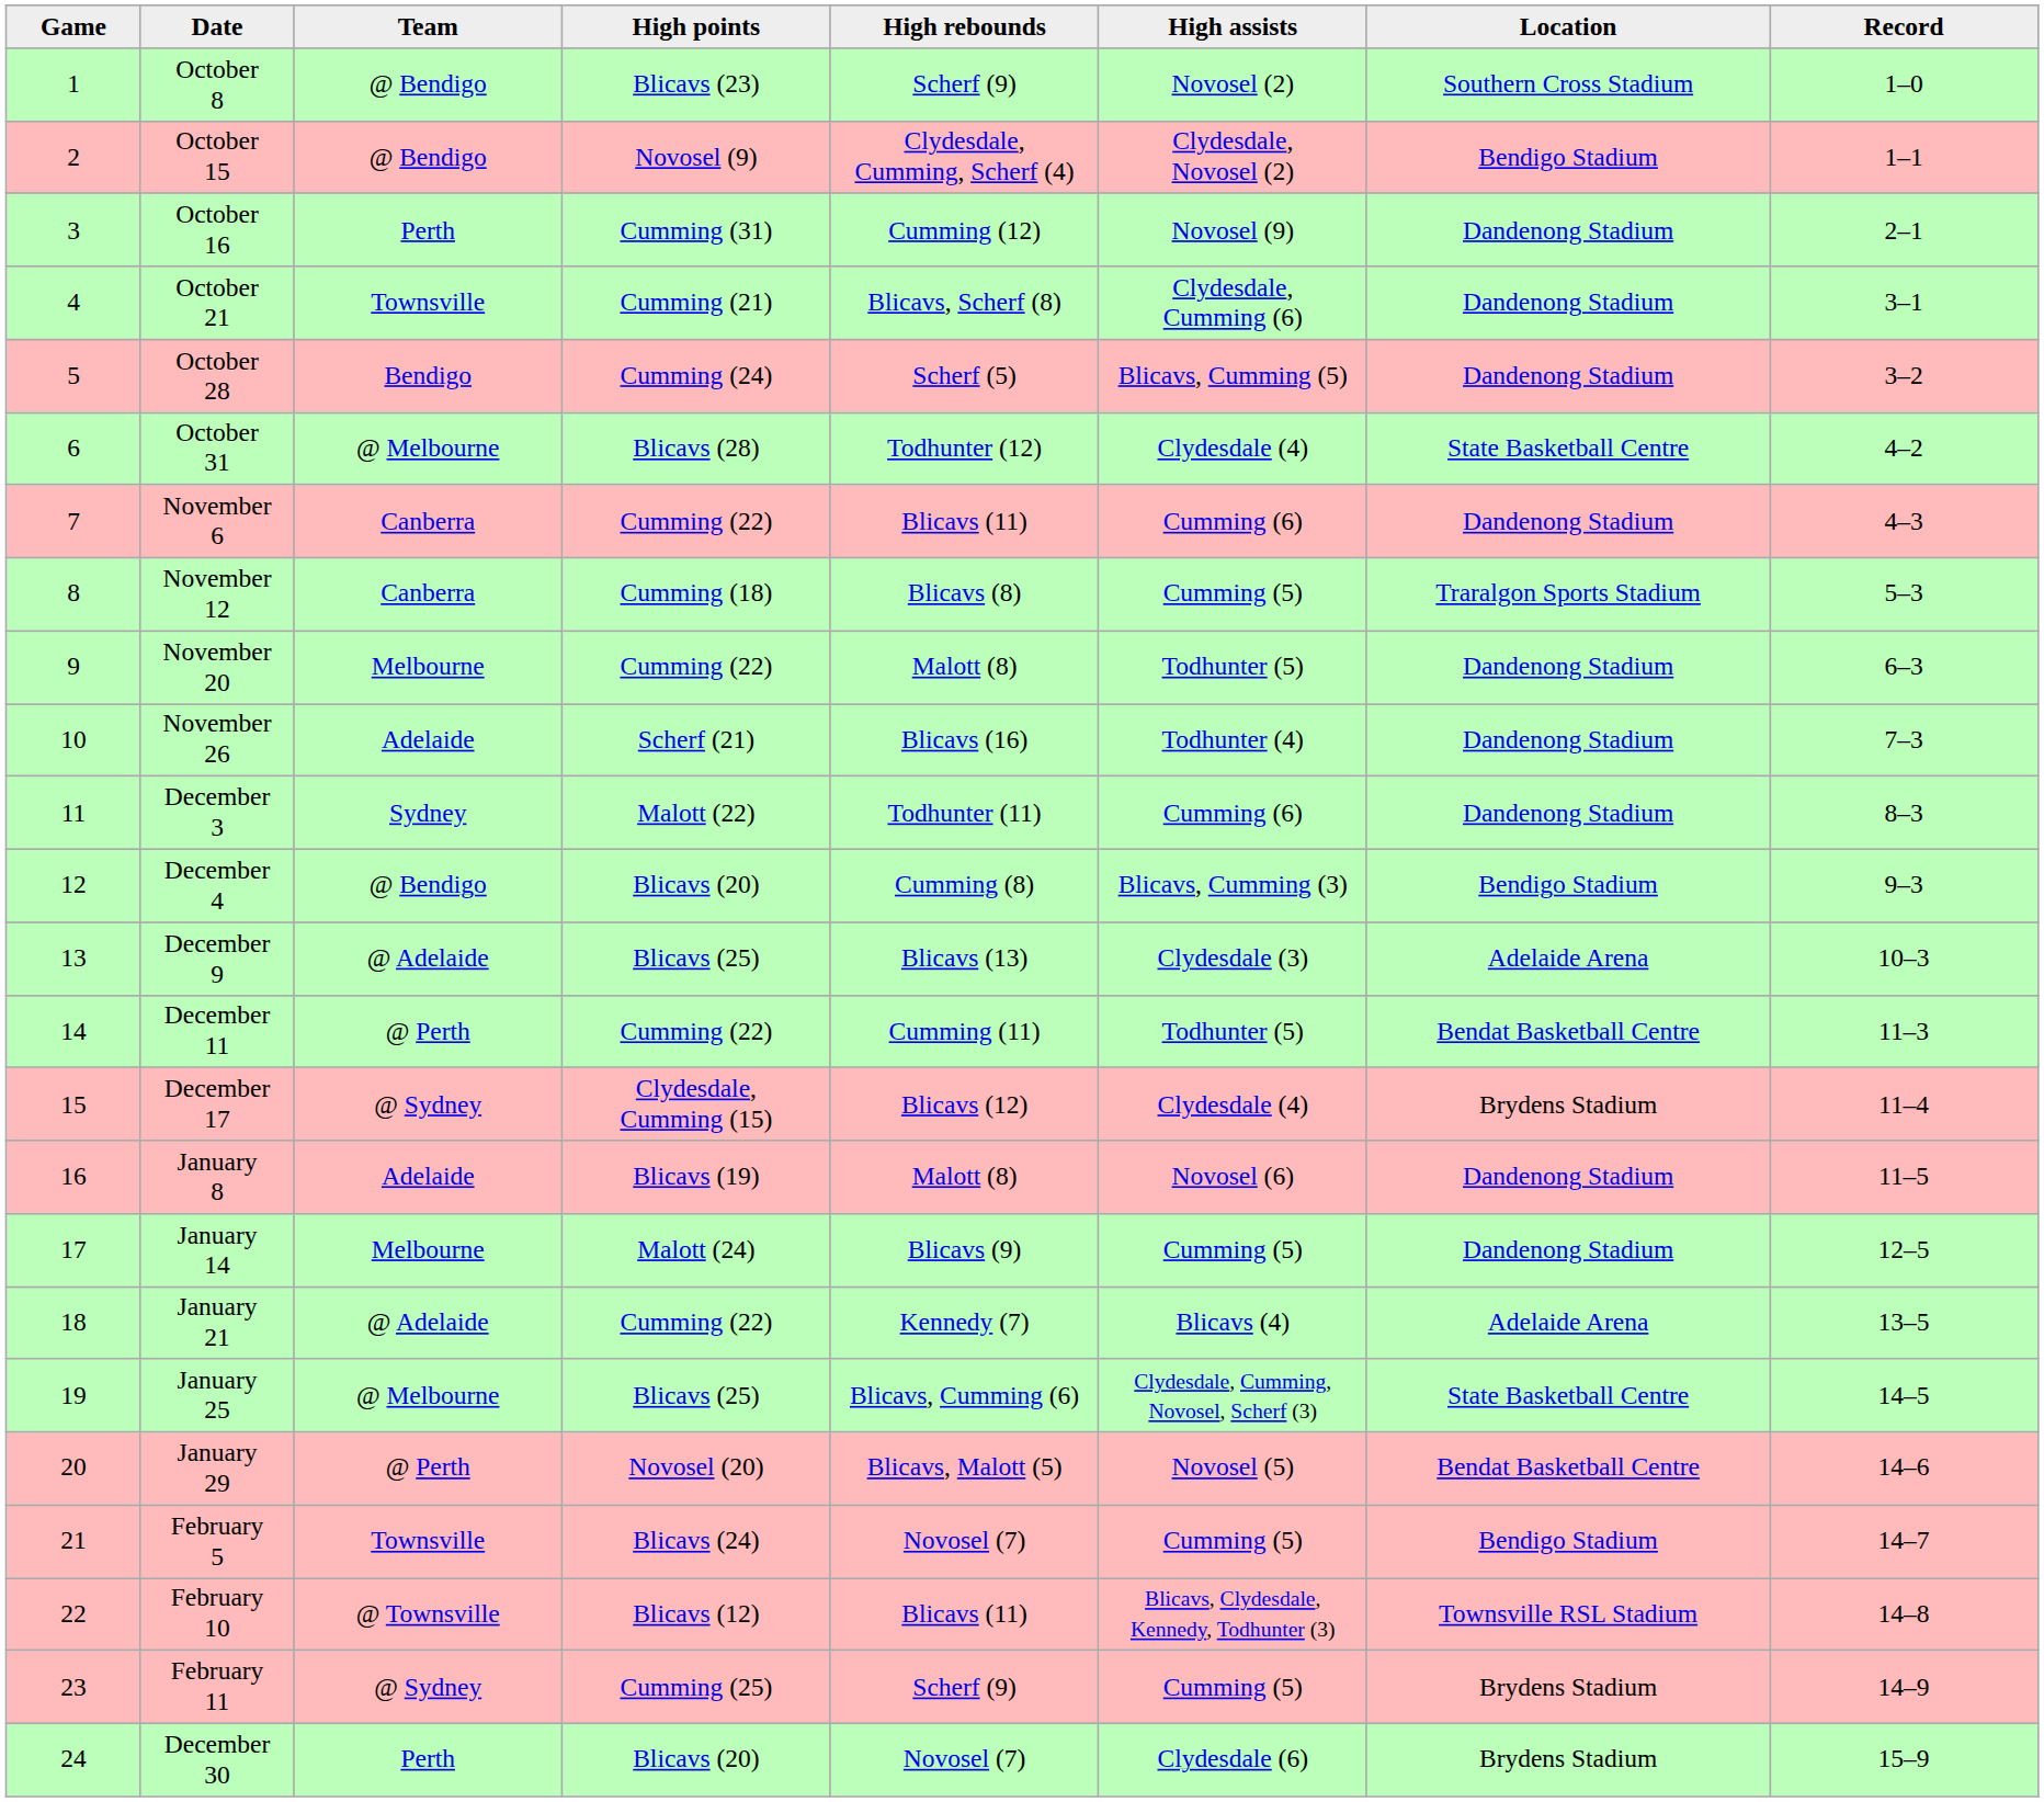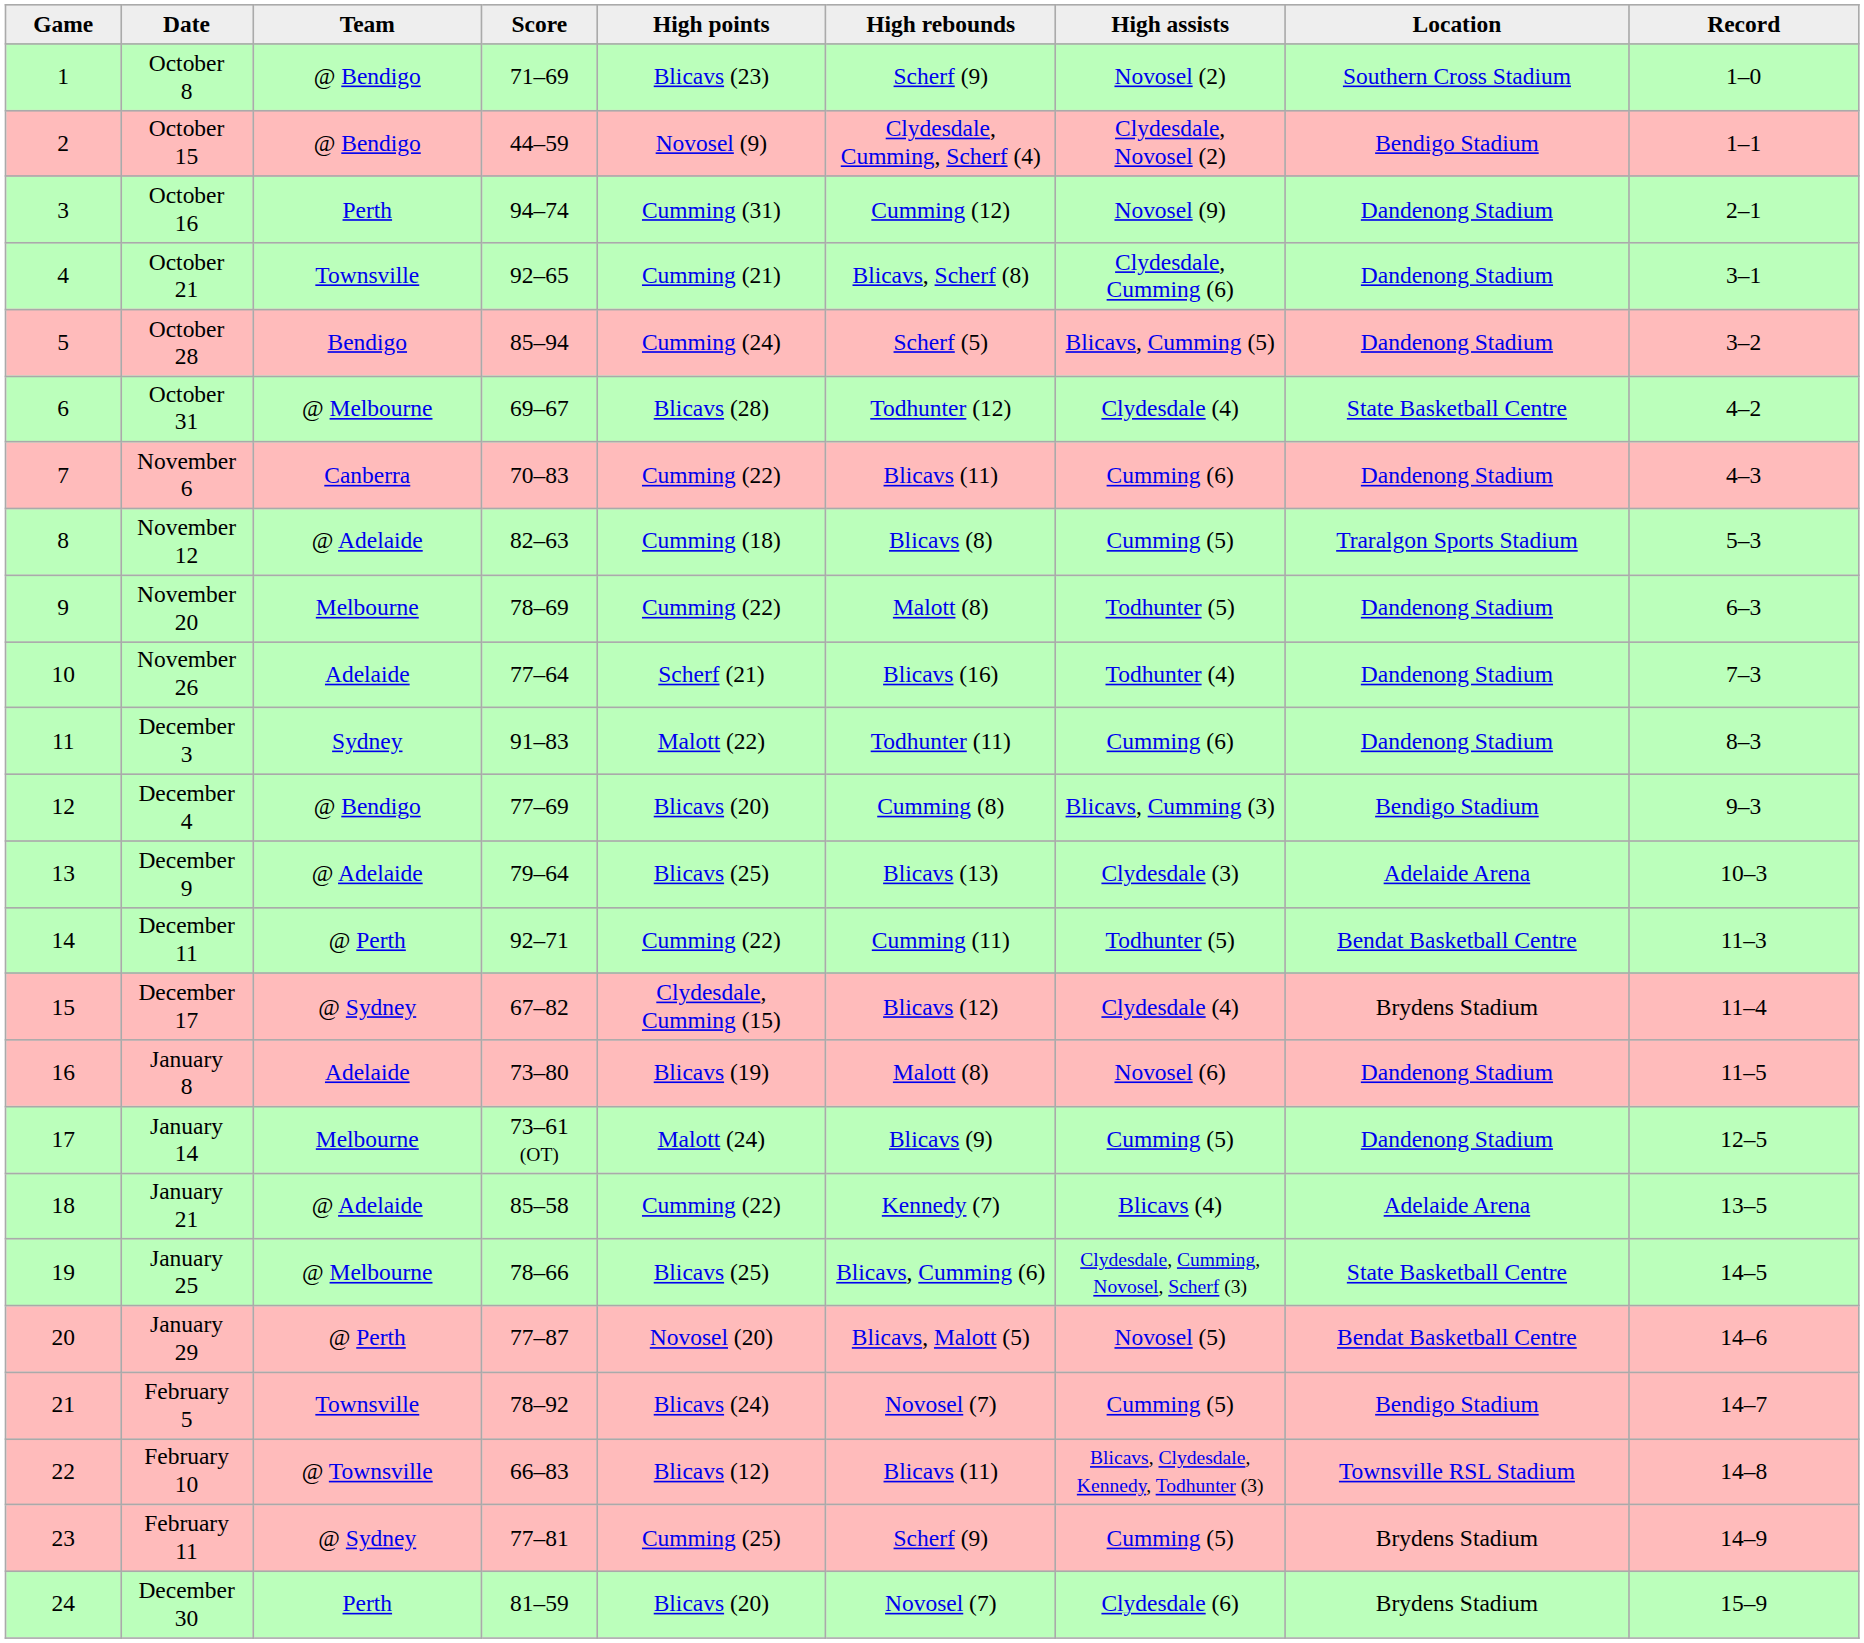+ column: Score | 71–69 | 44–59 | 94–74 | 92–65 | 85–94 | 69–67 | 70–83 | 82–63 | 78–69 | 77–64 | 91–83 | 77–69 | 79–64 | 92–71 | 67–82 | 73–80 | 73–61 (OT) | 85–58 | 78–66 | 77–87 | 78–92 | 66–83 | 77–81 | 81–59
November 12 | Team: Canberra -> @ Adelaide
